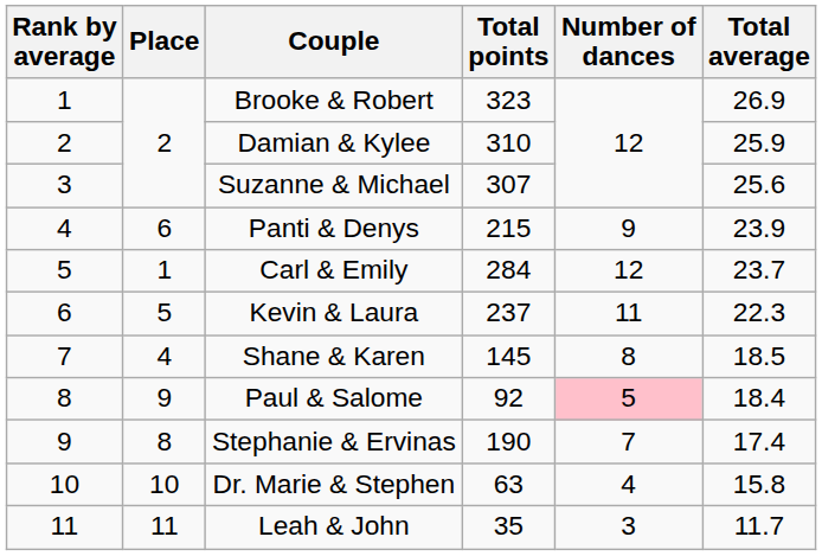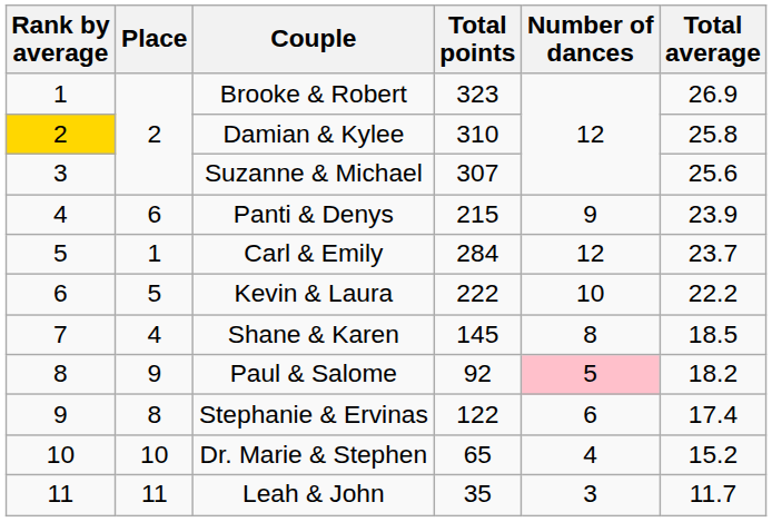Damian & Kylee | Rank by average: no background -> gold background
Damian & Kylee | Total average: 25.9 -> 25.8
Kevin & Laura | Total points: 237 -> 222
Kevin & Laura | Number of dances: 11 -> 10
Kevin & Laura | Total average: 22.3 -> 22.2
Paul & Salome | Total average: 18.4 -> 18.2
Stephanie & Ervinas | Total points: 190 -> 122
Stephanie & Ervinas | Number of dances: 7 -> 6
Dr. Marie & Stephen | Total points: 63 -> 65
Dr. Marie & Stephen | Total average: 15.8 -> 15.2
